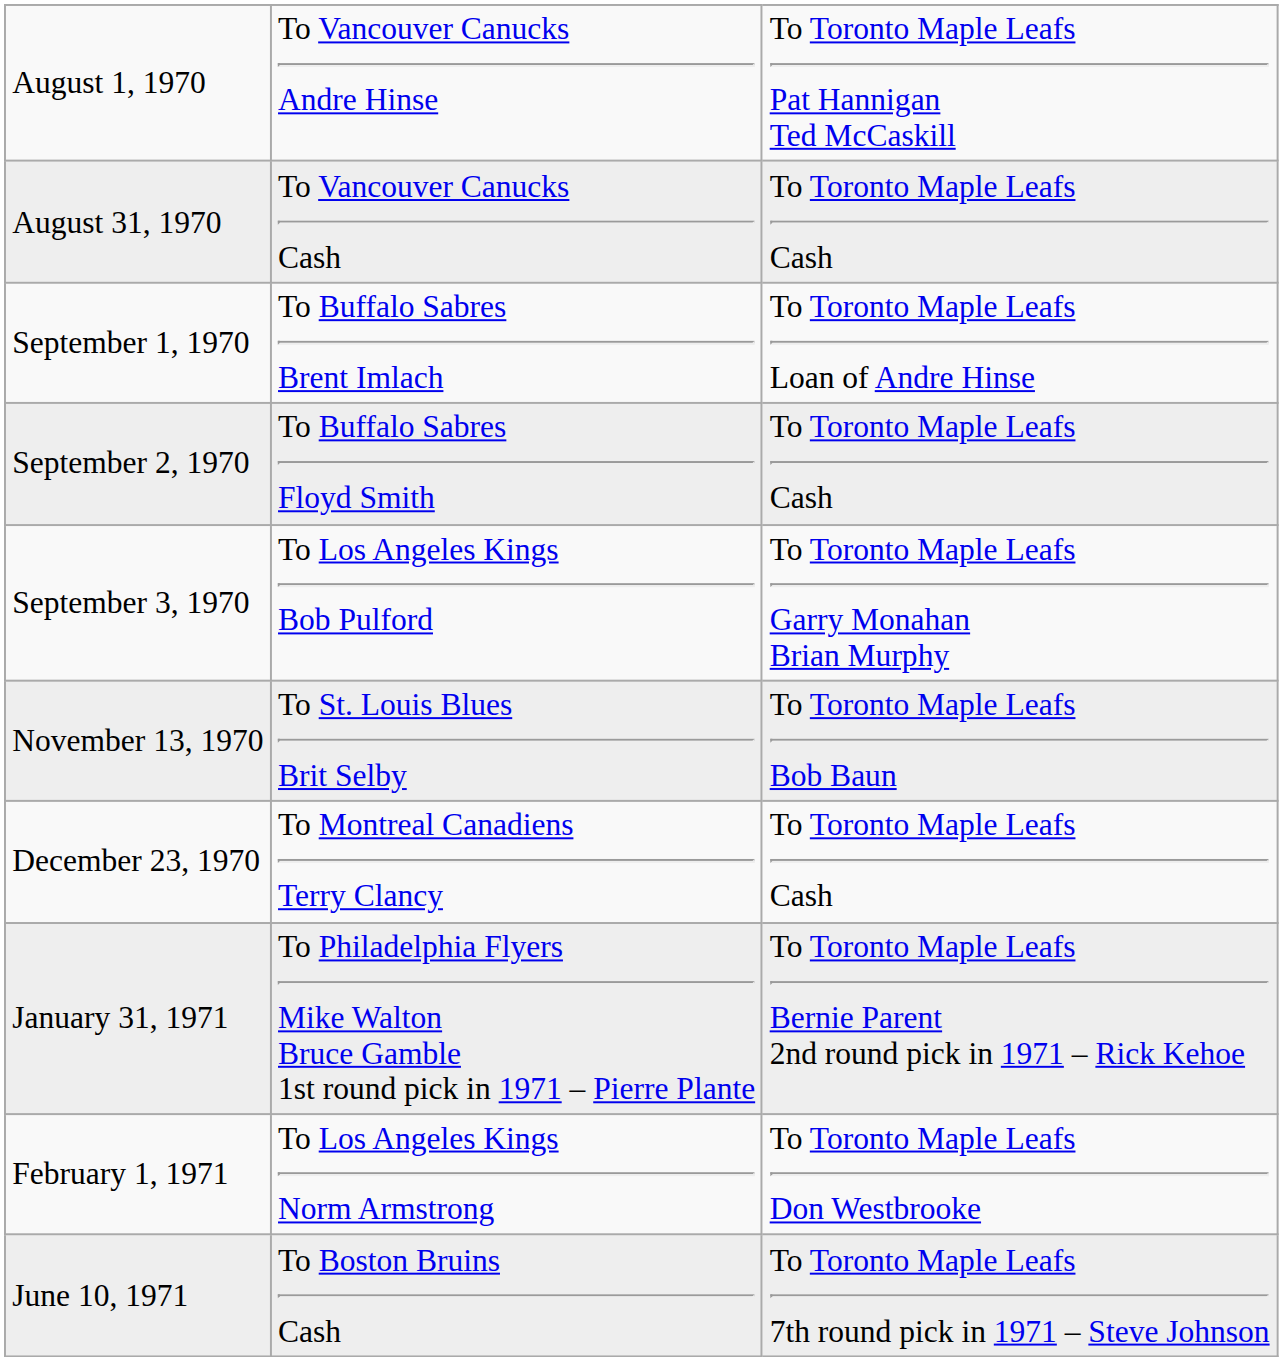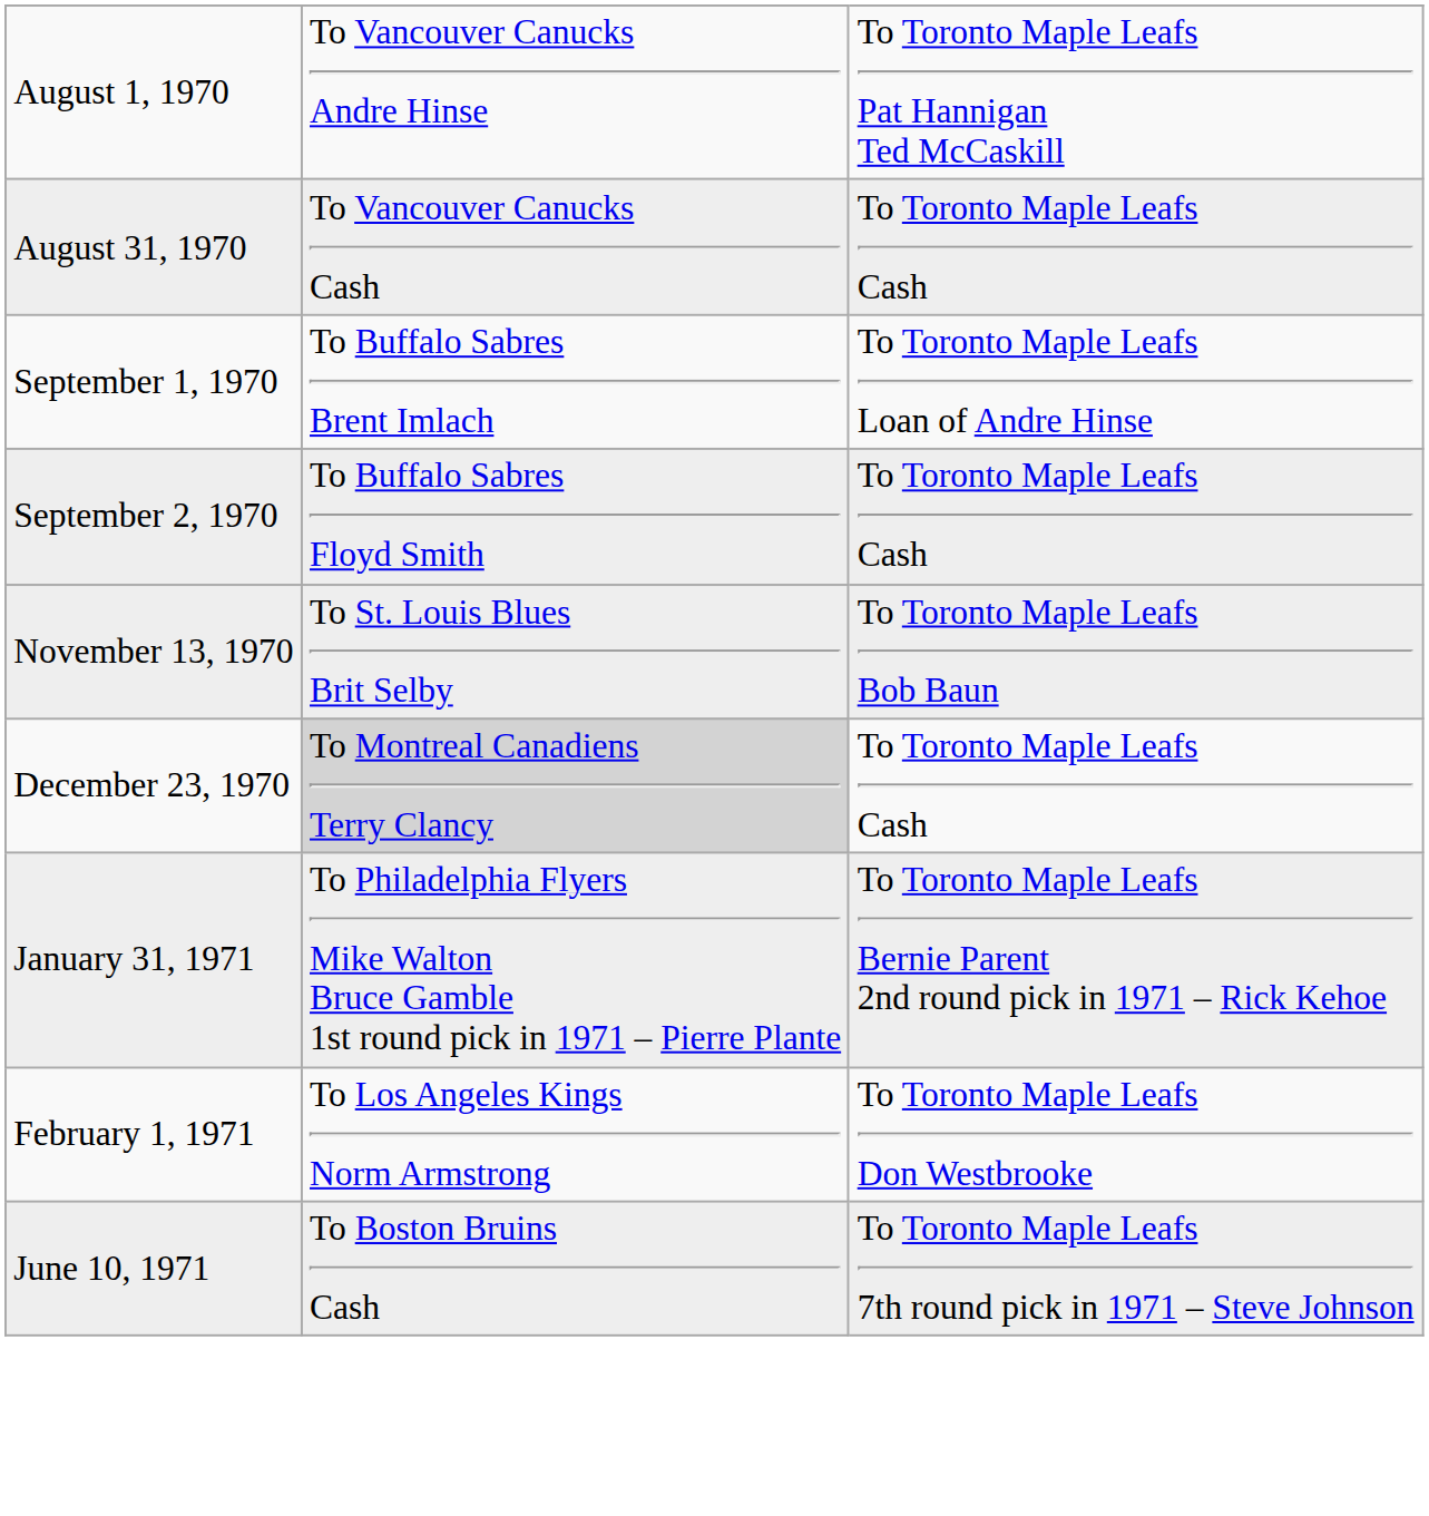- row: September 3, 1970 | To Los Angeles Kings Bob Pulford | To Toronto Maple Leafs Garry Monahan Brian Murphy
December 23, 1970 | column 2: no background -> lightgrey background
